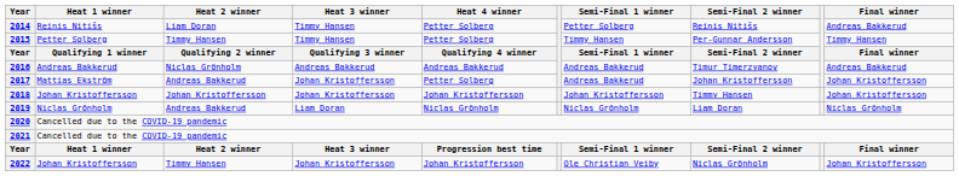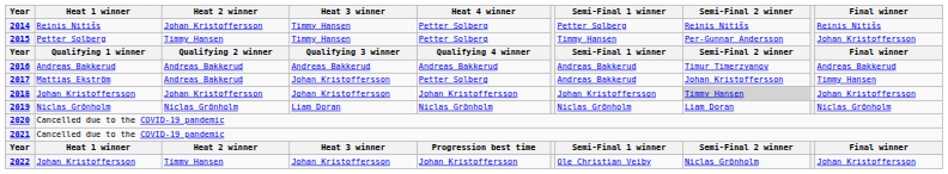2014 | Heat 2 winner: Liam Doran -> Johan Kristoffersson
2014 | Final winner: Andreas Bakkerud -> Reinis Nitišs
2015 | Final winner: Timmy Hansen -> Johan Kristoffersson
2016 | Heat 2 winner: Niclas Grönholm -> Andreas Bakkerud
2017 | Final winner: Johan Kristoffersson -> Timmy Hansen
2018 | Semi-Final 2 winner: no background -> lightgrey background
2019 | Heat 2 winner: Andreas Bakkerud -> Niclas Grönholm
